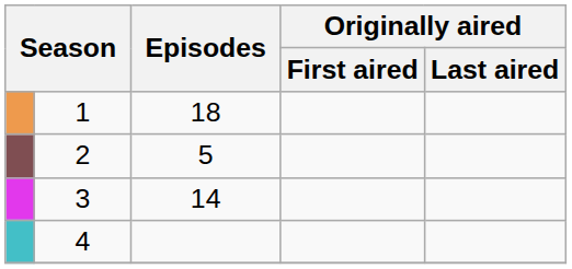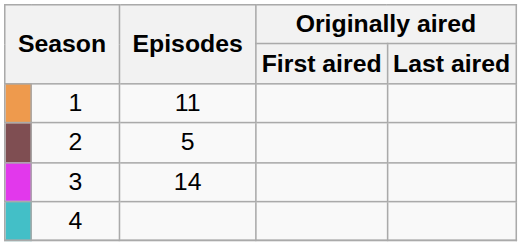1 | Episodes: 18 -> 11
